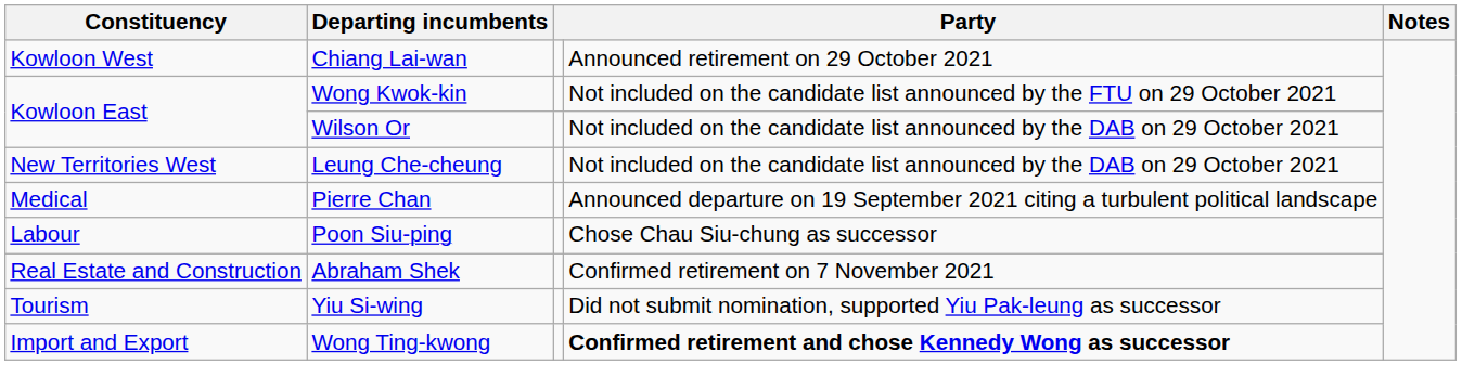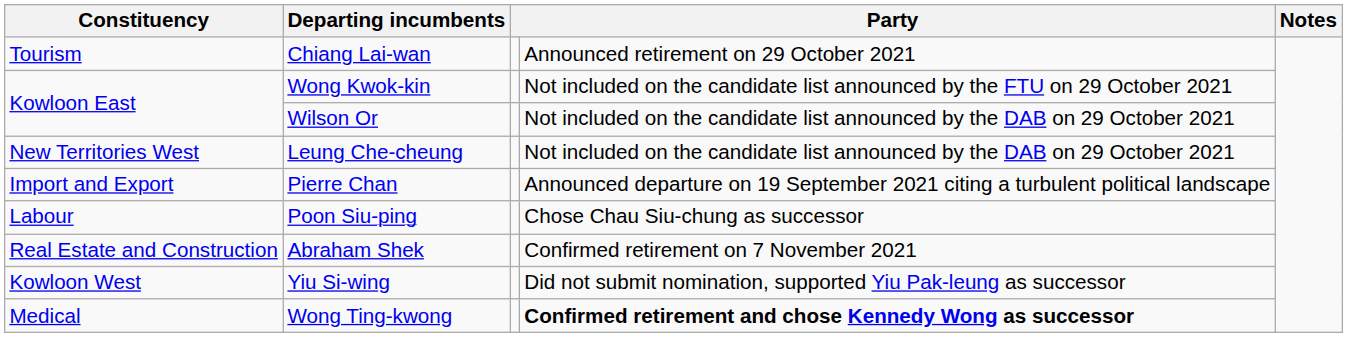Chiang Lai-wan | Constituency: Kowloon West -> Tourism
Pierre Chan | Constituency: Medical -> Import and Export
Yiu Si-wing | Constituency: Tourism -> Kowloon West
Wong Ting-kwong | Constituency: Import and Export -> Medical
